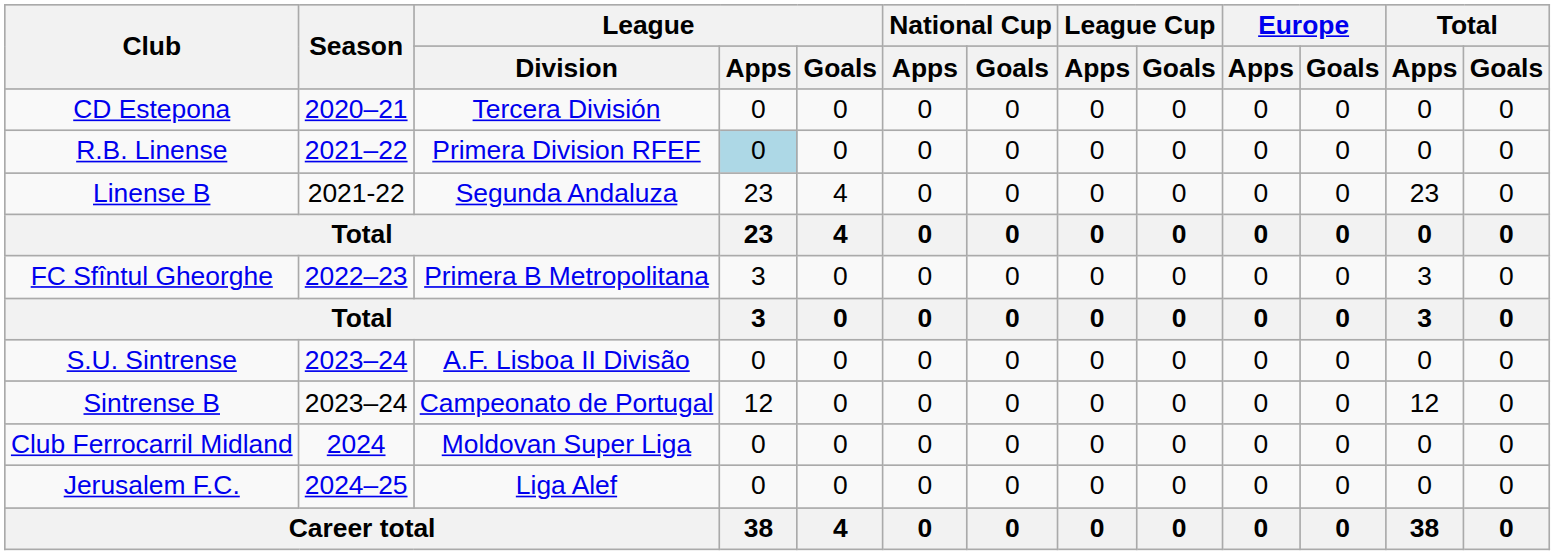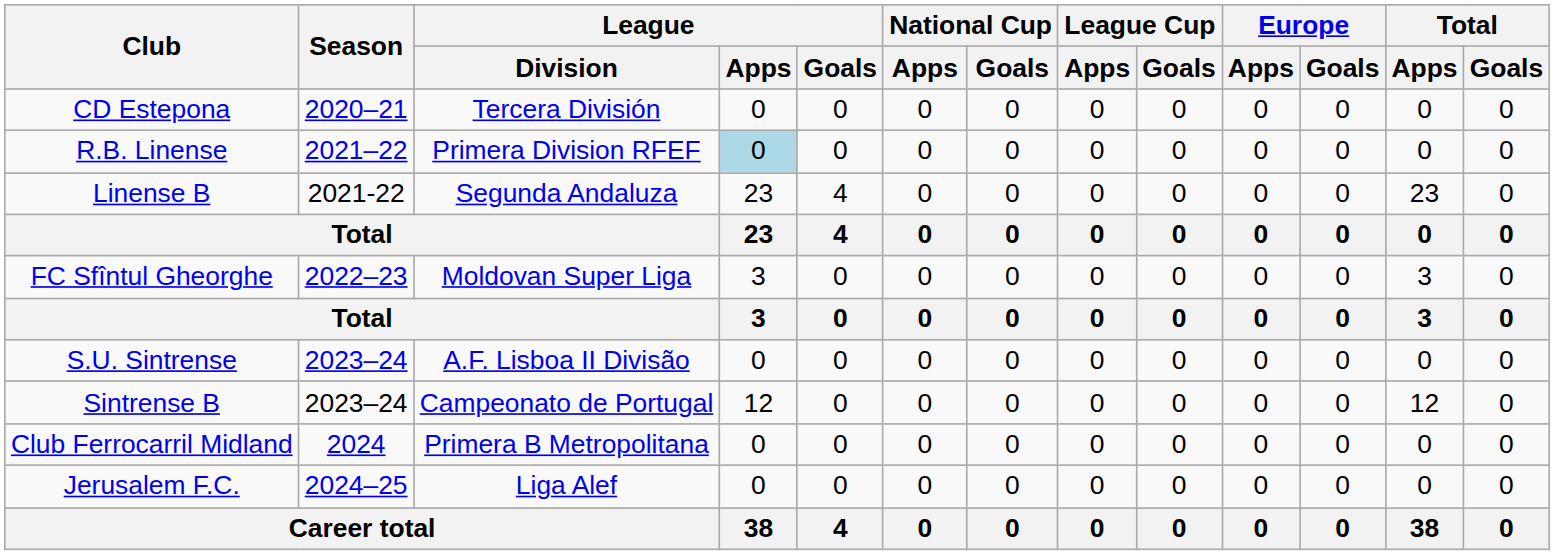FC Sfîntul Gheorghe | League / Division: Primera B Metropolitana -> Moldovan Super Liga
Club Ferrocarril Midland | League / Division: Moldovan Super Liga -> Primera B Metropolitana
